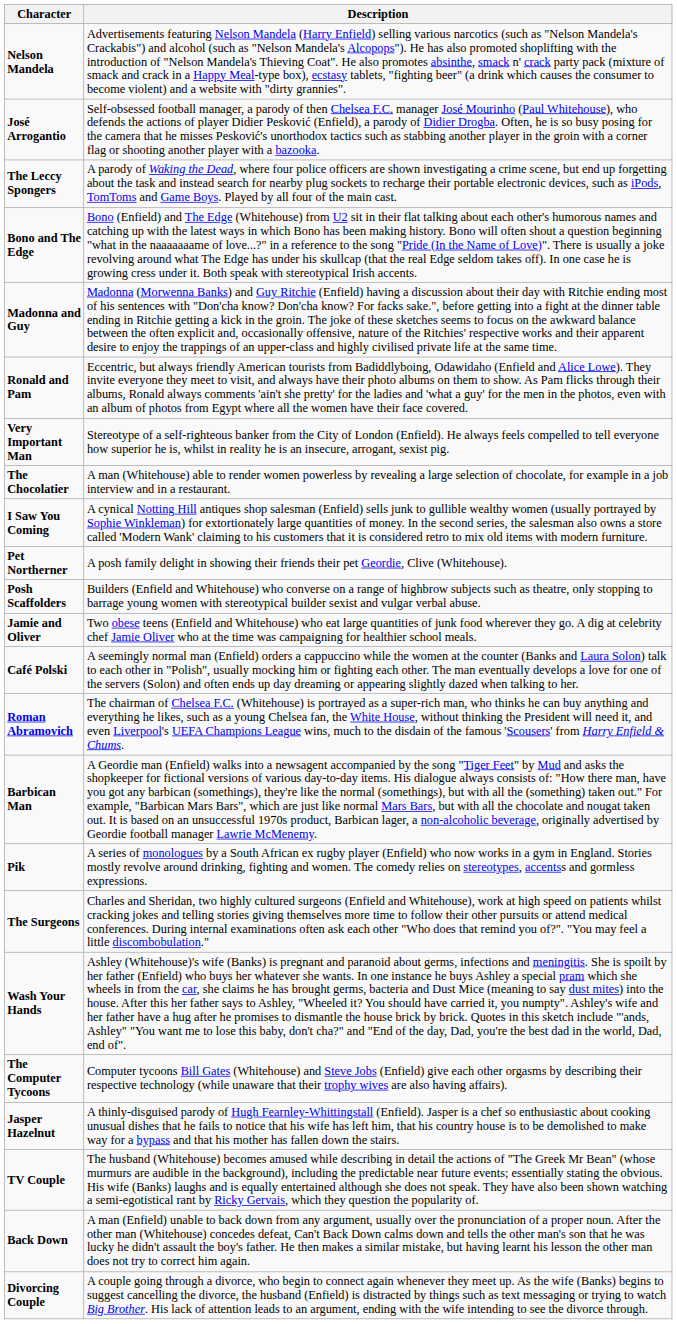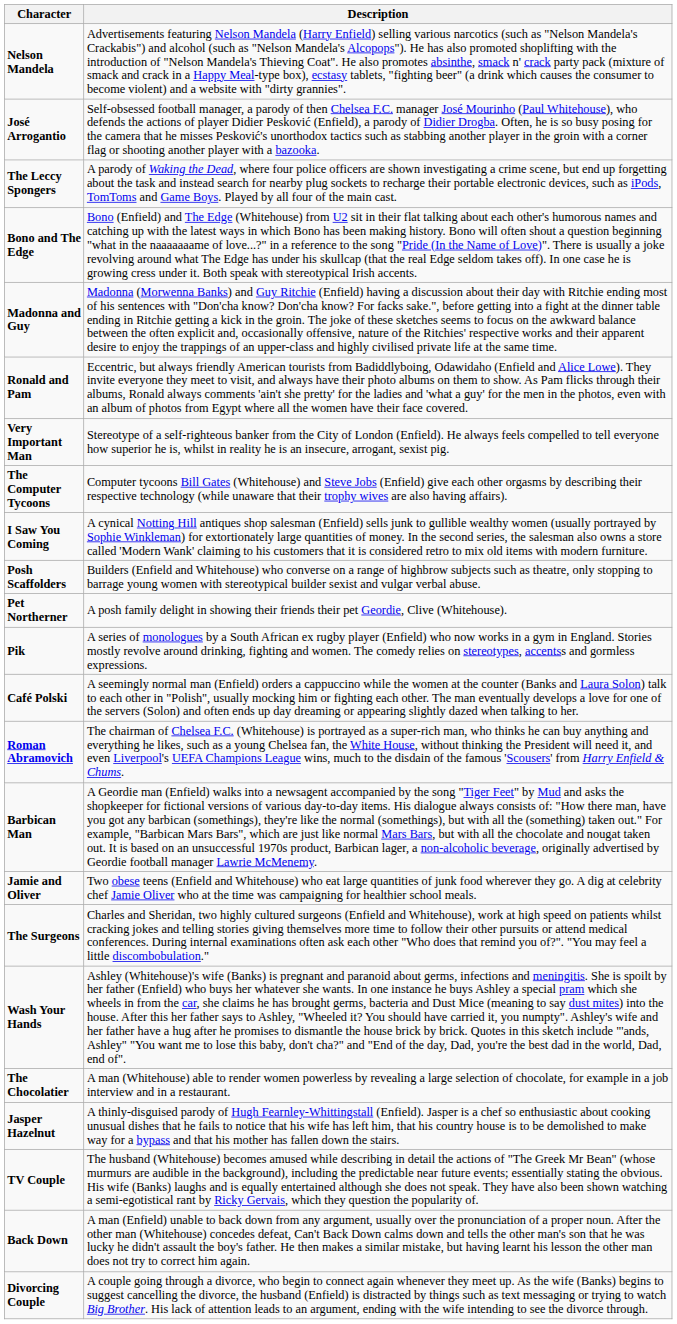rows swapped: The Computer Tycoons <-> The Chocolatier
rows swapped: Posh Scaffolders <-> Pet Northerner
rows swapped: Jamie and Oliver <-> Pik
